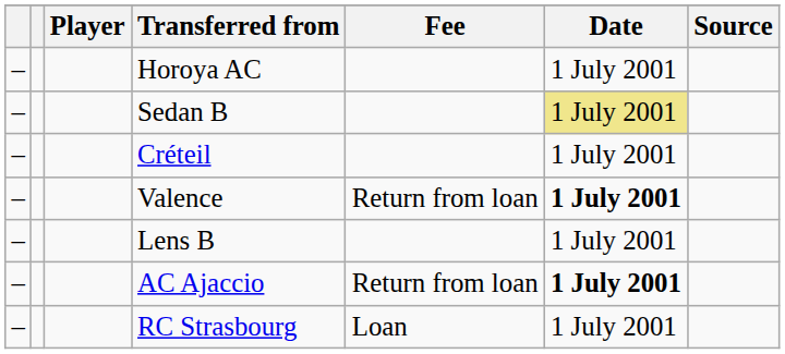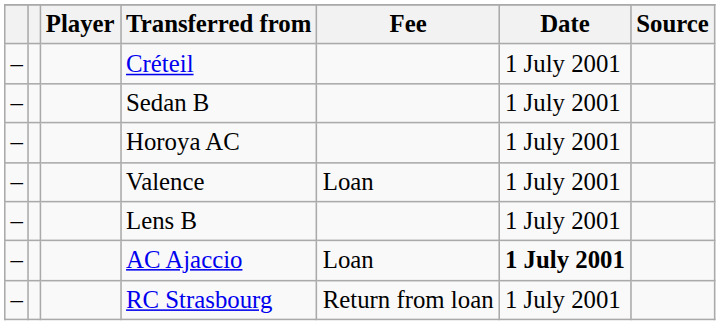rows swapped: Horoya AC <-> Créteil
Sedan B | Date: khaki background -> no background
Valence | Fee: Return from loan -> Loan
Valence | Date: bold -> normal
AC Ajaccio | Fee: Return from loan -> Loan
RC Strasbourg | Fee: Loan -> Return from loan
